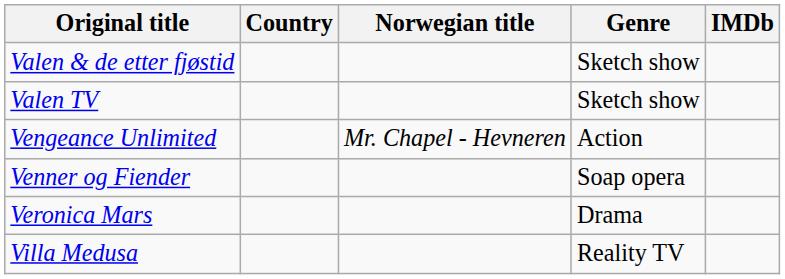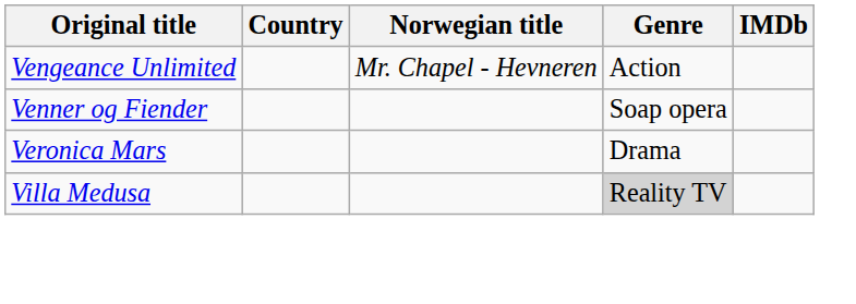- row: Valen & de etter fjøstid | Sketch show
- row: Valen TV | Sketch show
Villa Medusa | Genre: no background -> lightgrey background
